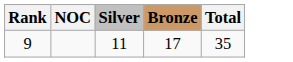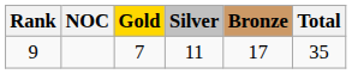+ column: Gold | 7
